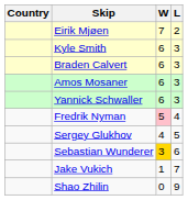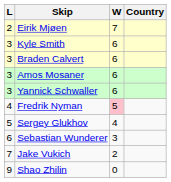columns swapped: Country <-> L
Sebastian Wunderer | W: gold background -> no background
Jake Vukich | W: 1 -> 2
